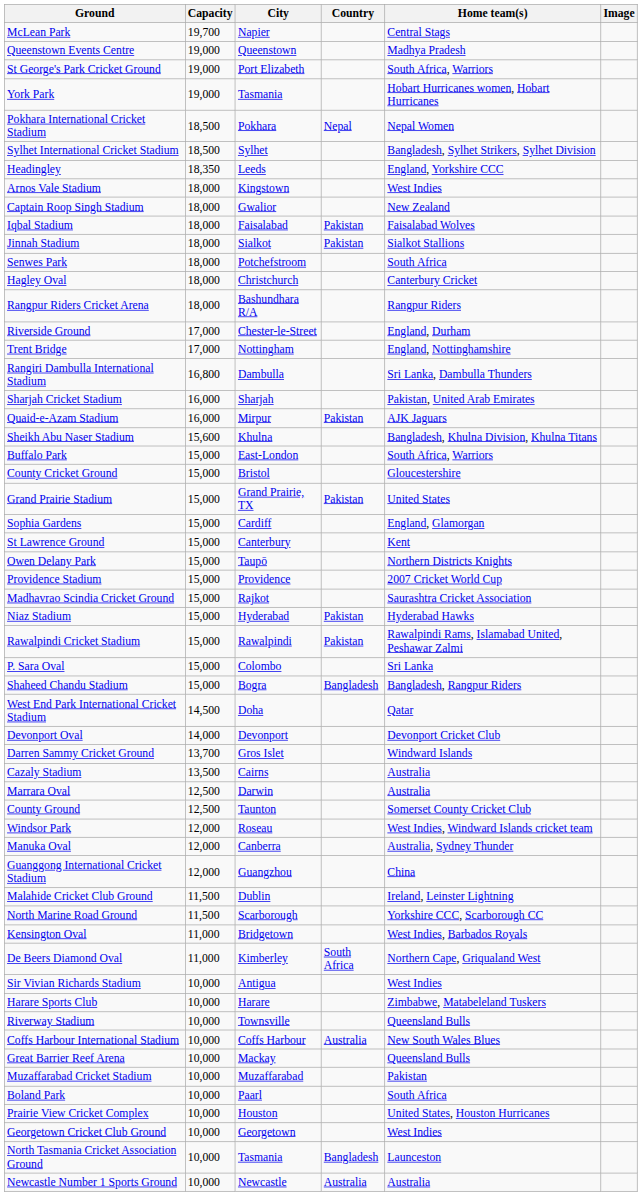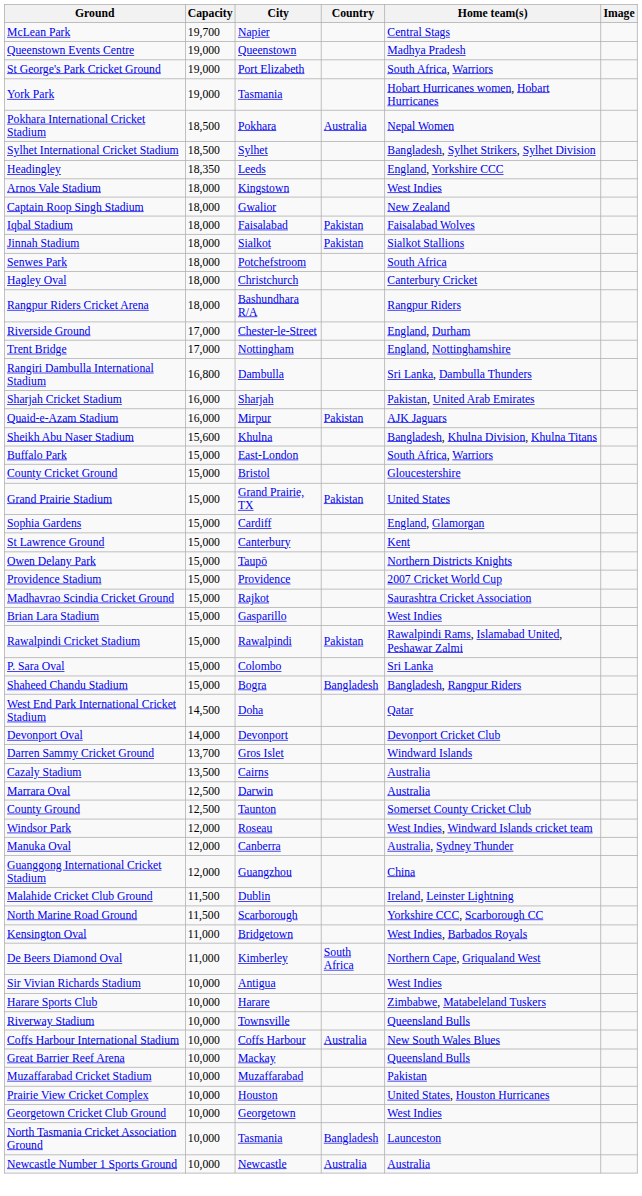Pokhara International Cricket Stadium | Country: Nepal -> Australia
+ row: Brian Lara Stadium | 15,000 | Gasparillo | West Indies
- row: Niaz Stadium | 15,000 | Hyderabad | Pakistan | Hyderabad Hawks
- row: Boland Park | 10,000 | Paarl | South Africa
